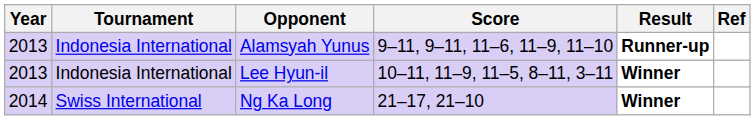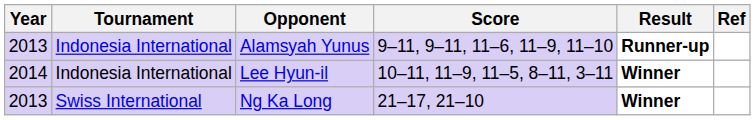Lee Hyun-il | Year: 2013 -> 2014
Ng Ka Long | Year: 2014 -> 2013
